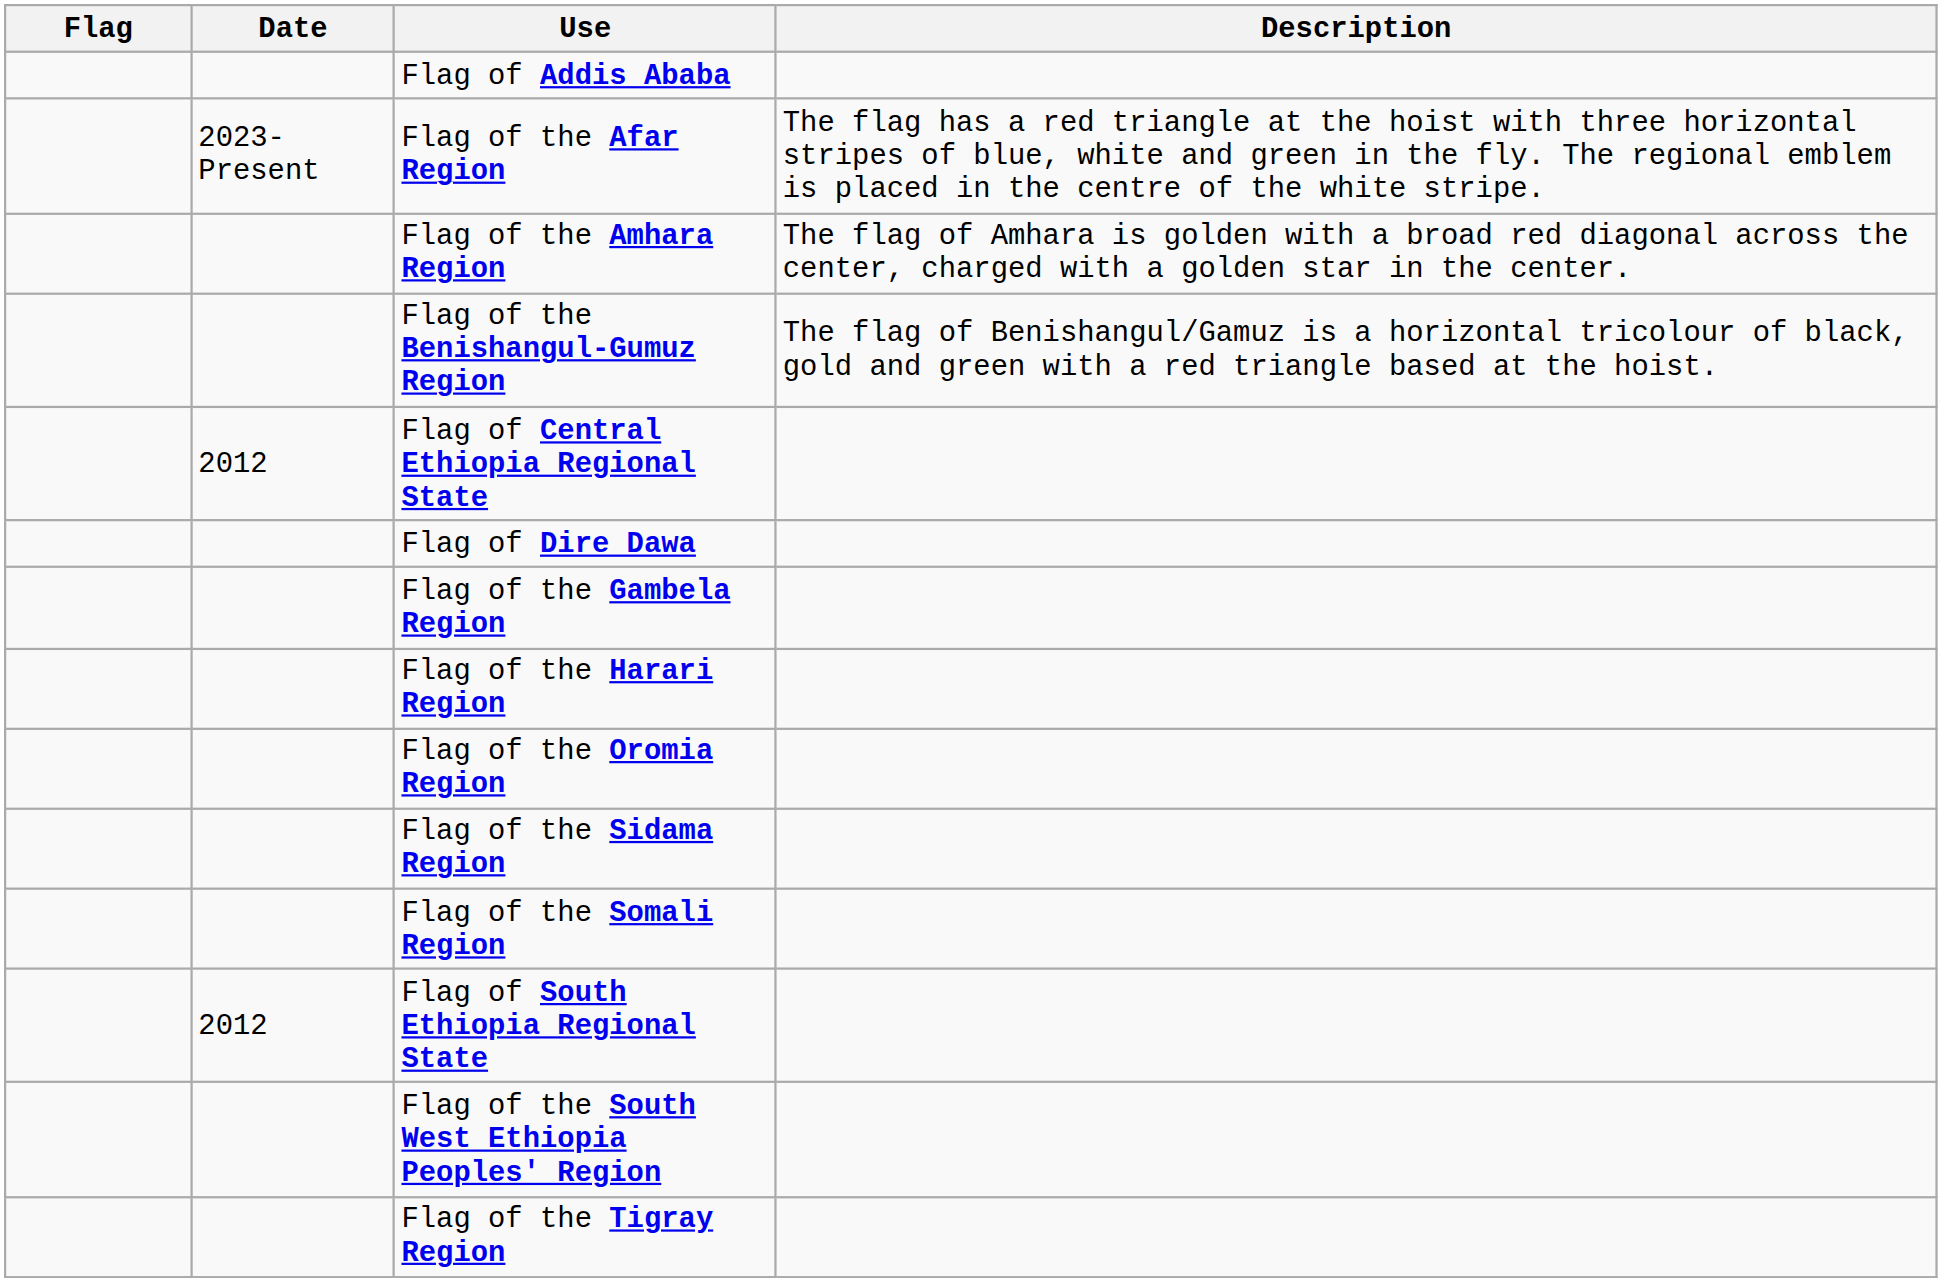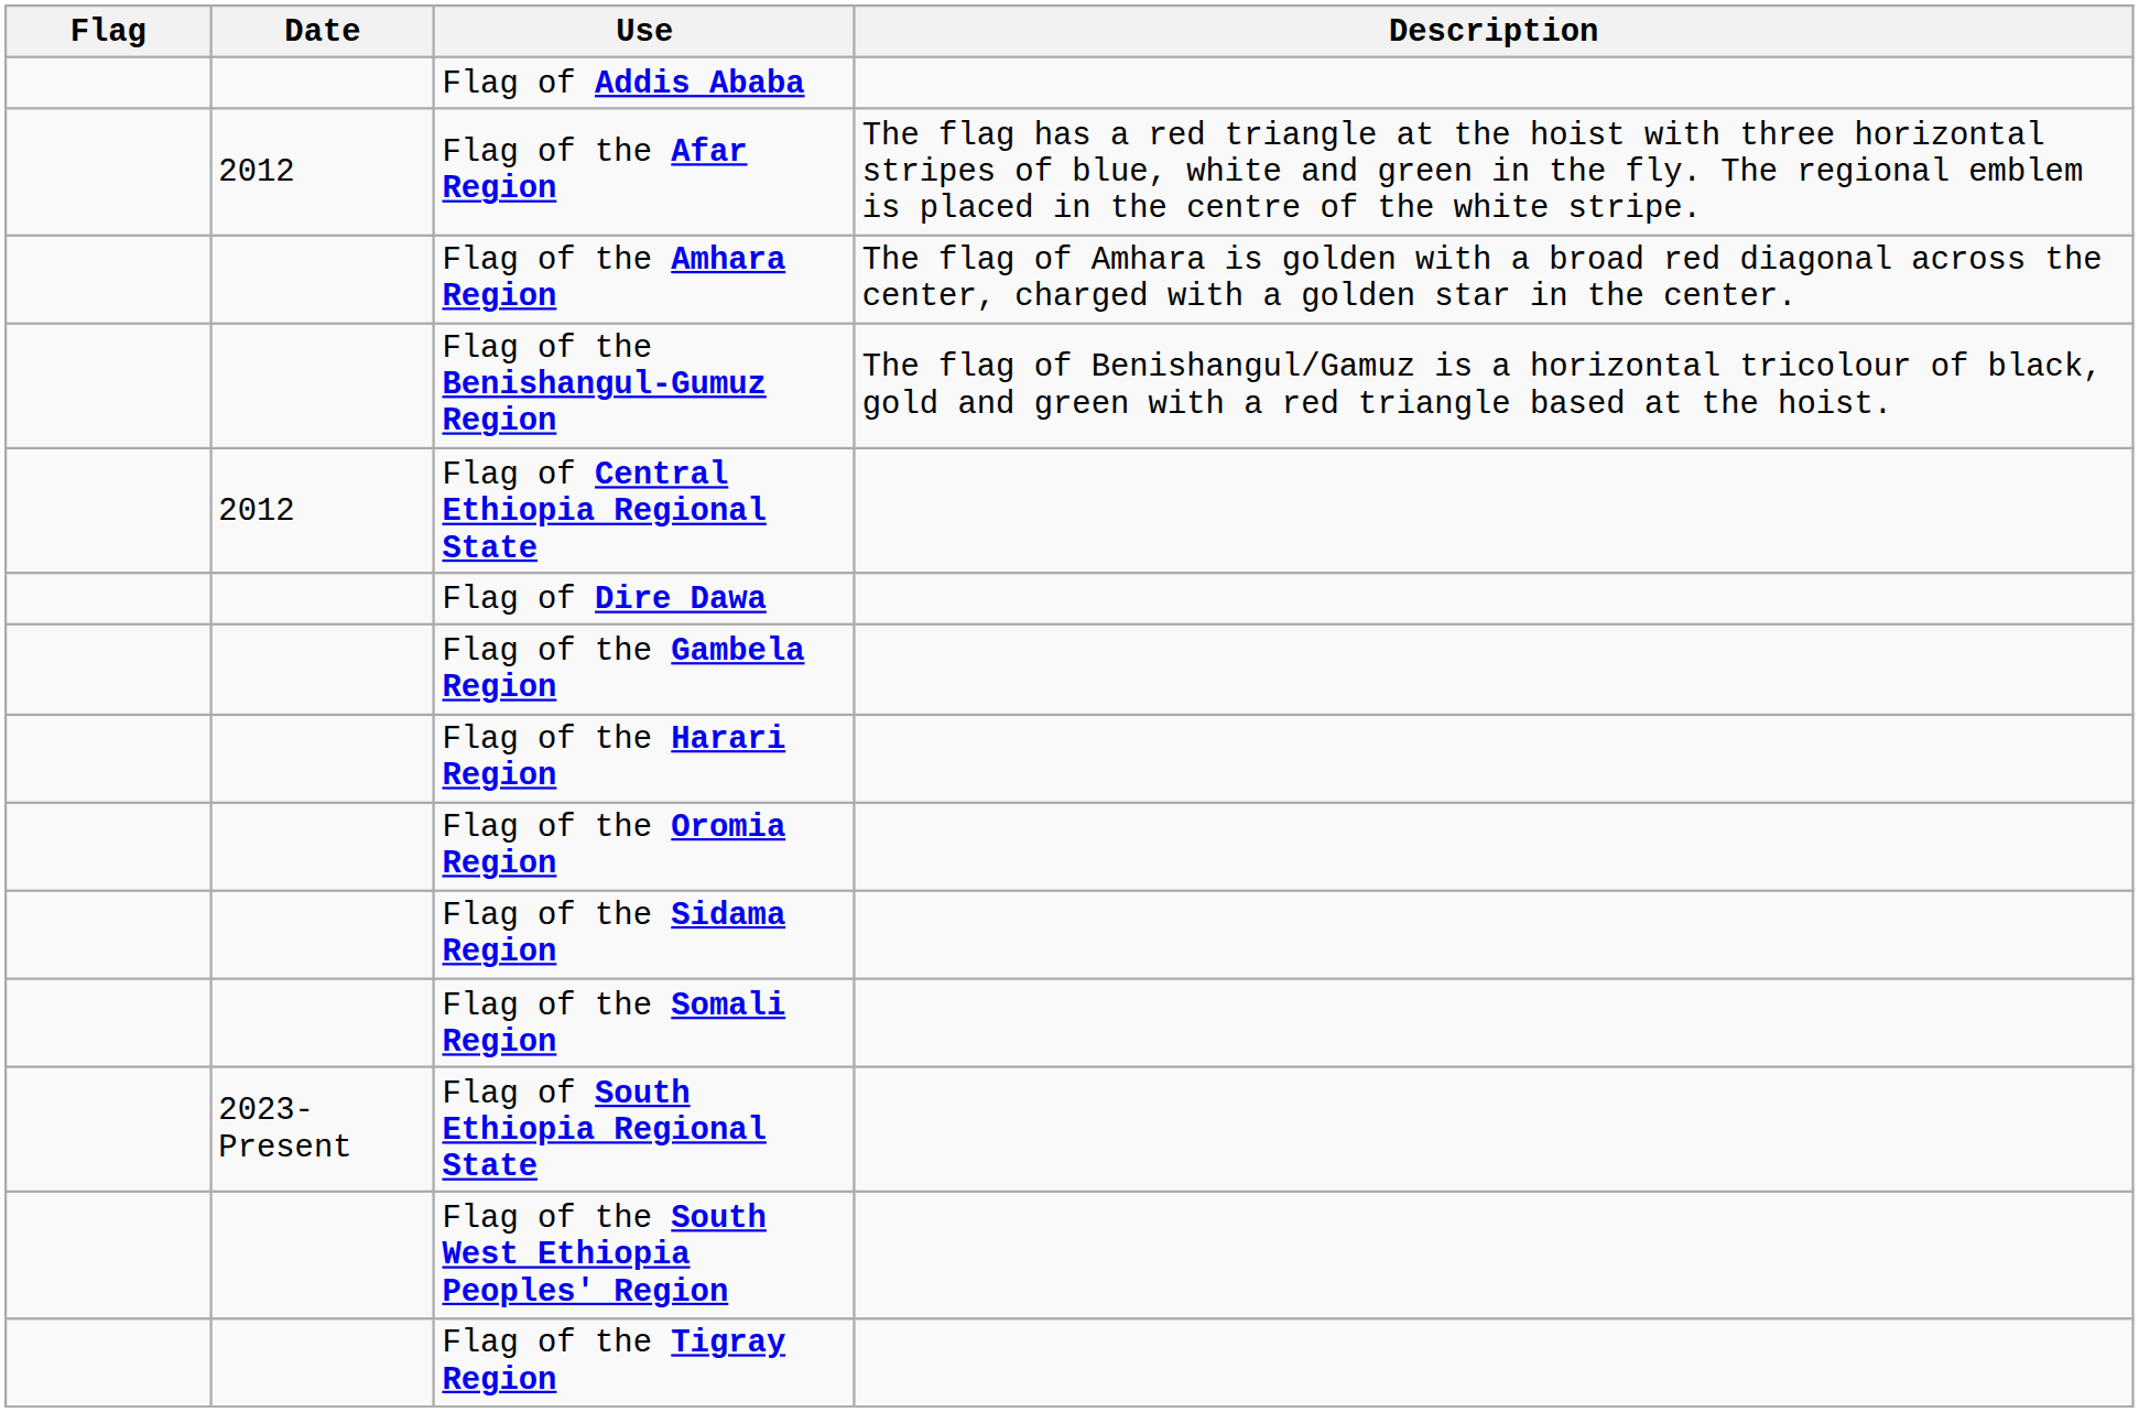Flag of the Afar Region | Date: 2023-Present -> 2012
Flag of South Ethiopia Regional State | Date: 2012 -> 2023-Present
